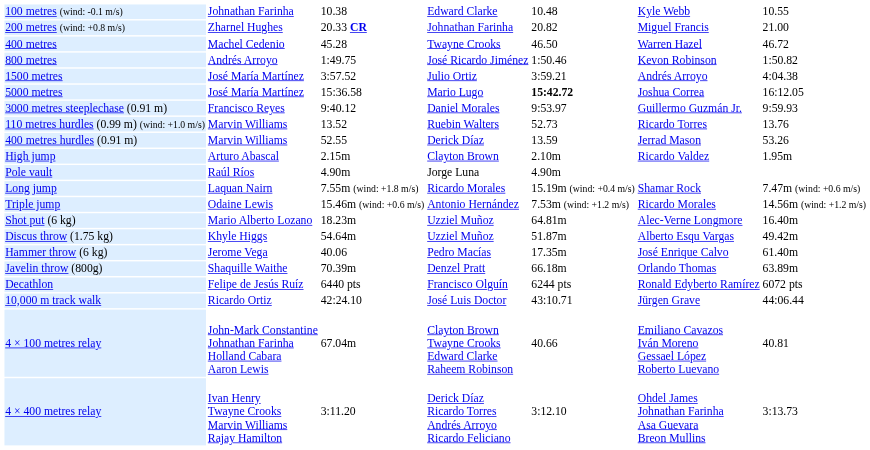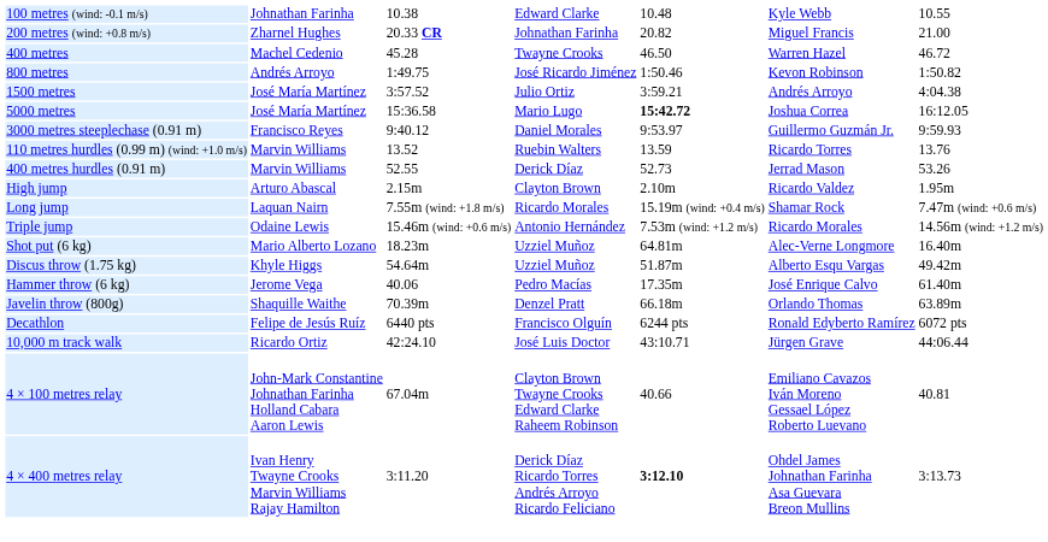110 metres hurdles (0.99 m) (wind: +1.0 m/s) | column 5: 52.73 -> 13.59
400 metres hurdles (0.91 m) | column 5: 13.59 -> 52.73
- row: Pole vault | Raúl Ríos | 4.90m | Jorge Luna | 4.90m
4 × 400 metres relay | column 5: normal -> bold
